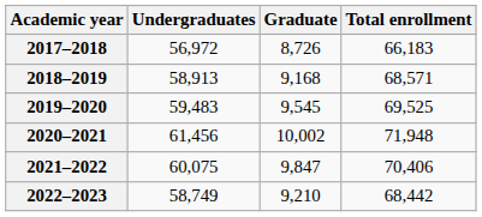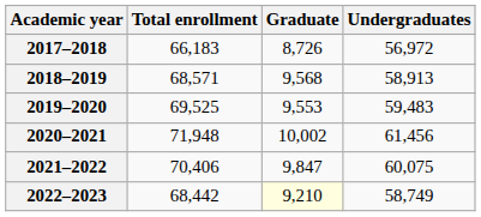columns swapped: Undergraduates <-> Total enrollment
2018–2019 | Graduate: 9,168 -> 9,568
2019–2020 | Graduate: 9,545 -> 9,553
2022–2023 | Graduate: no background -> lightyellow background
